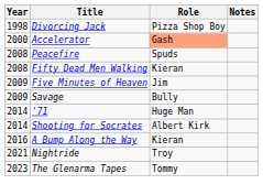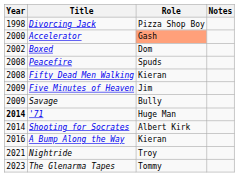+ row: 2002 | Boxed | Dom
'71 | Year: normal -> bold
